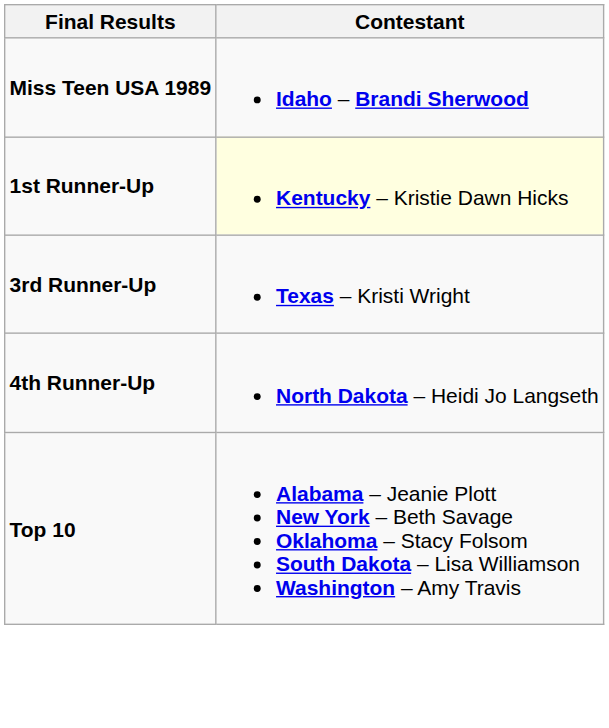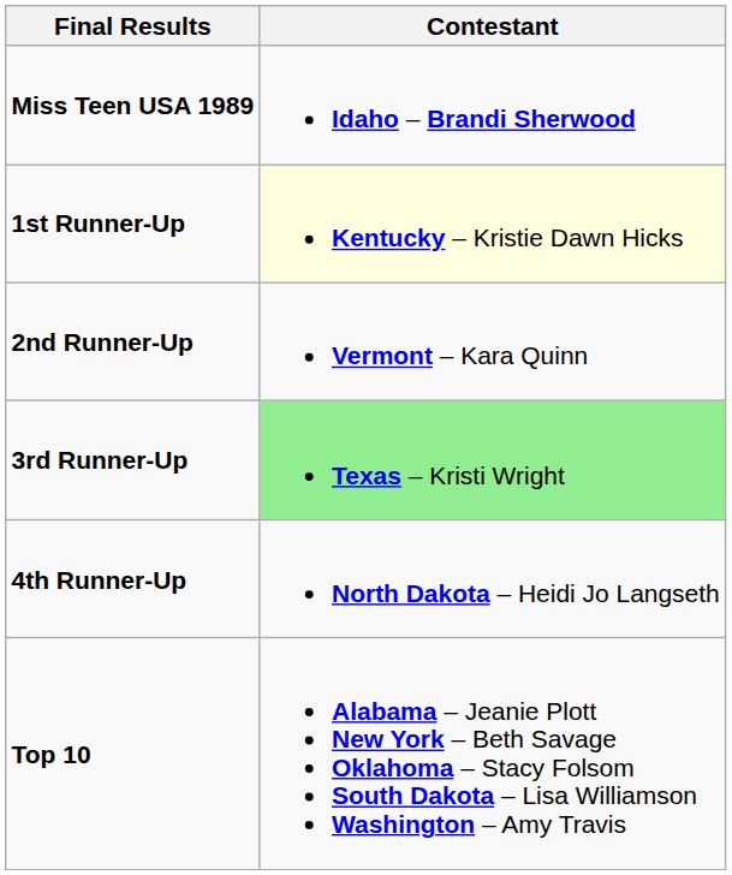+ row: 2nd Runner-Up | Vermont – Kara Quinn
3rd Runner-Up | Contestant: no background -> lightgreen background
